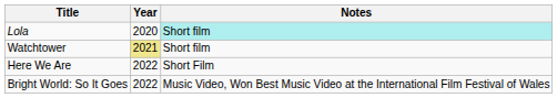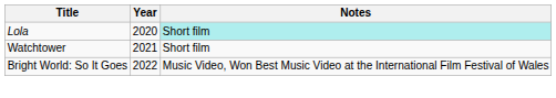Watchtower | Year: khaki background -> no background
- row: Here We Are | 2022 | Short Film
